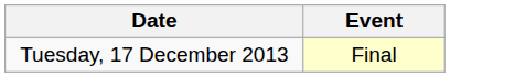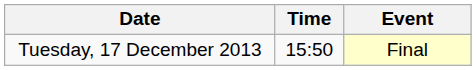+ column: Time | 15:50
